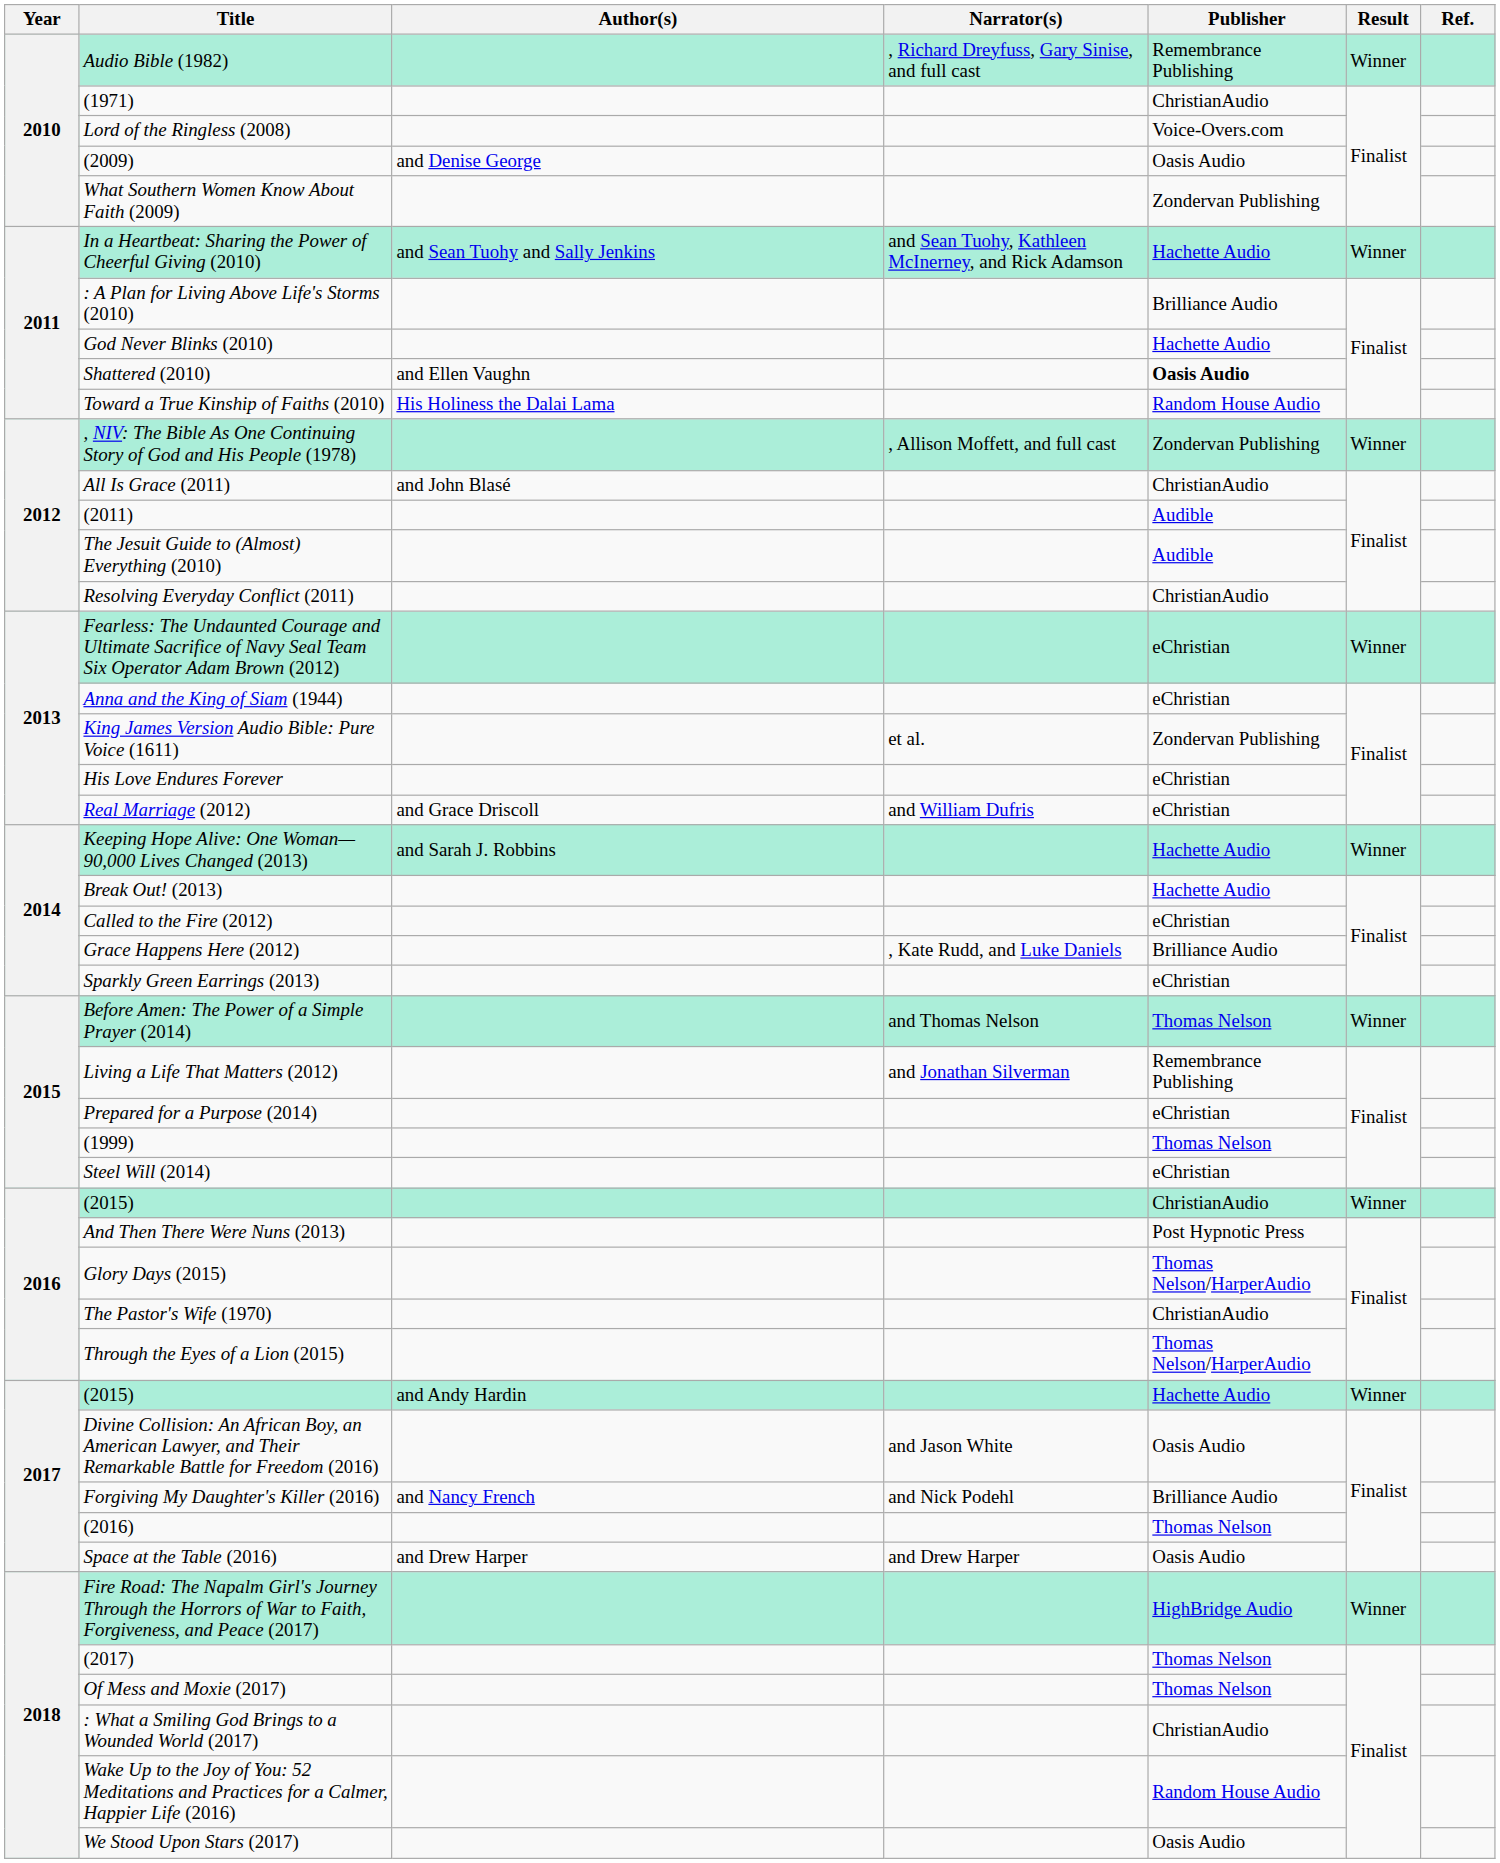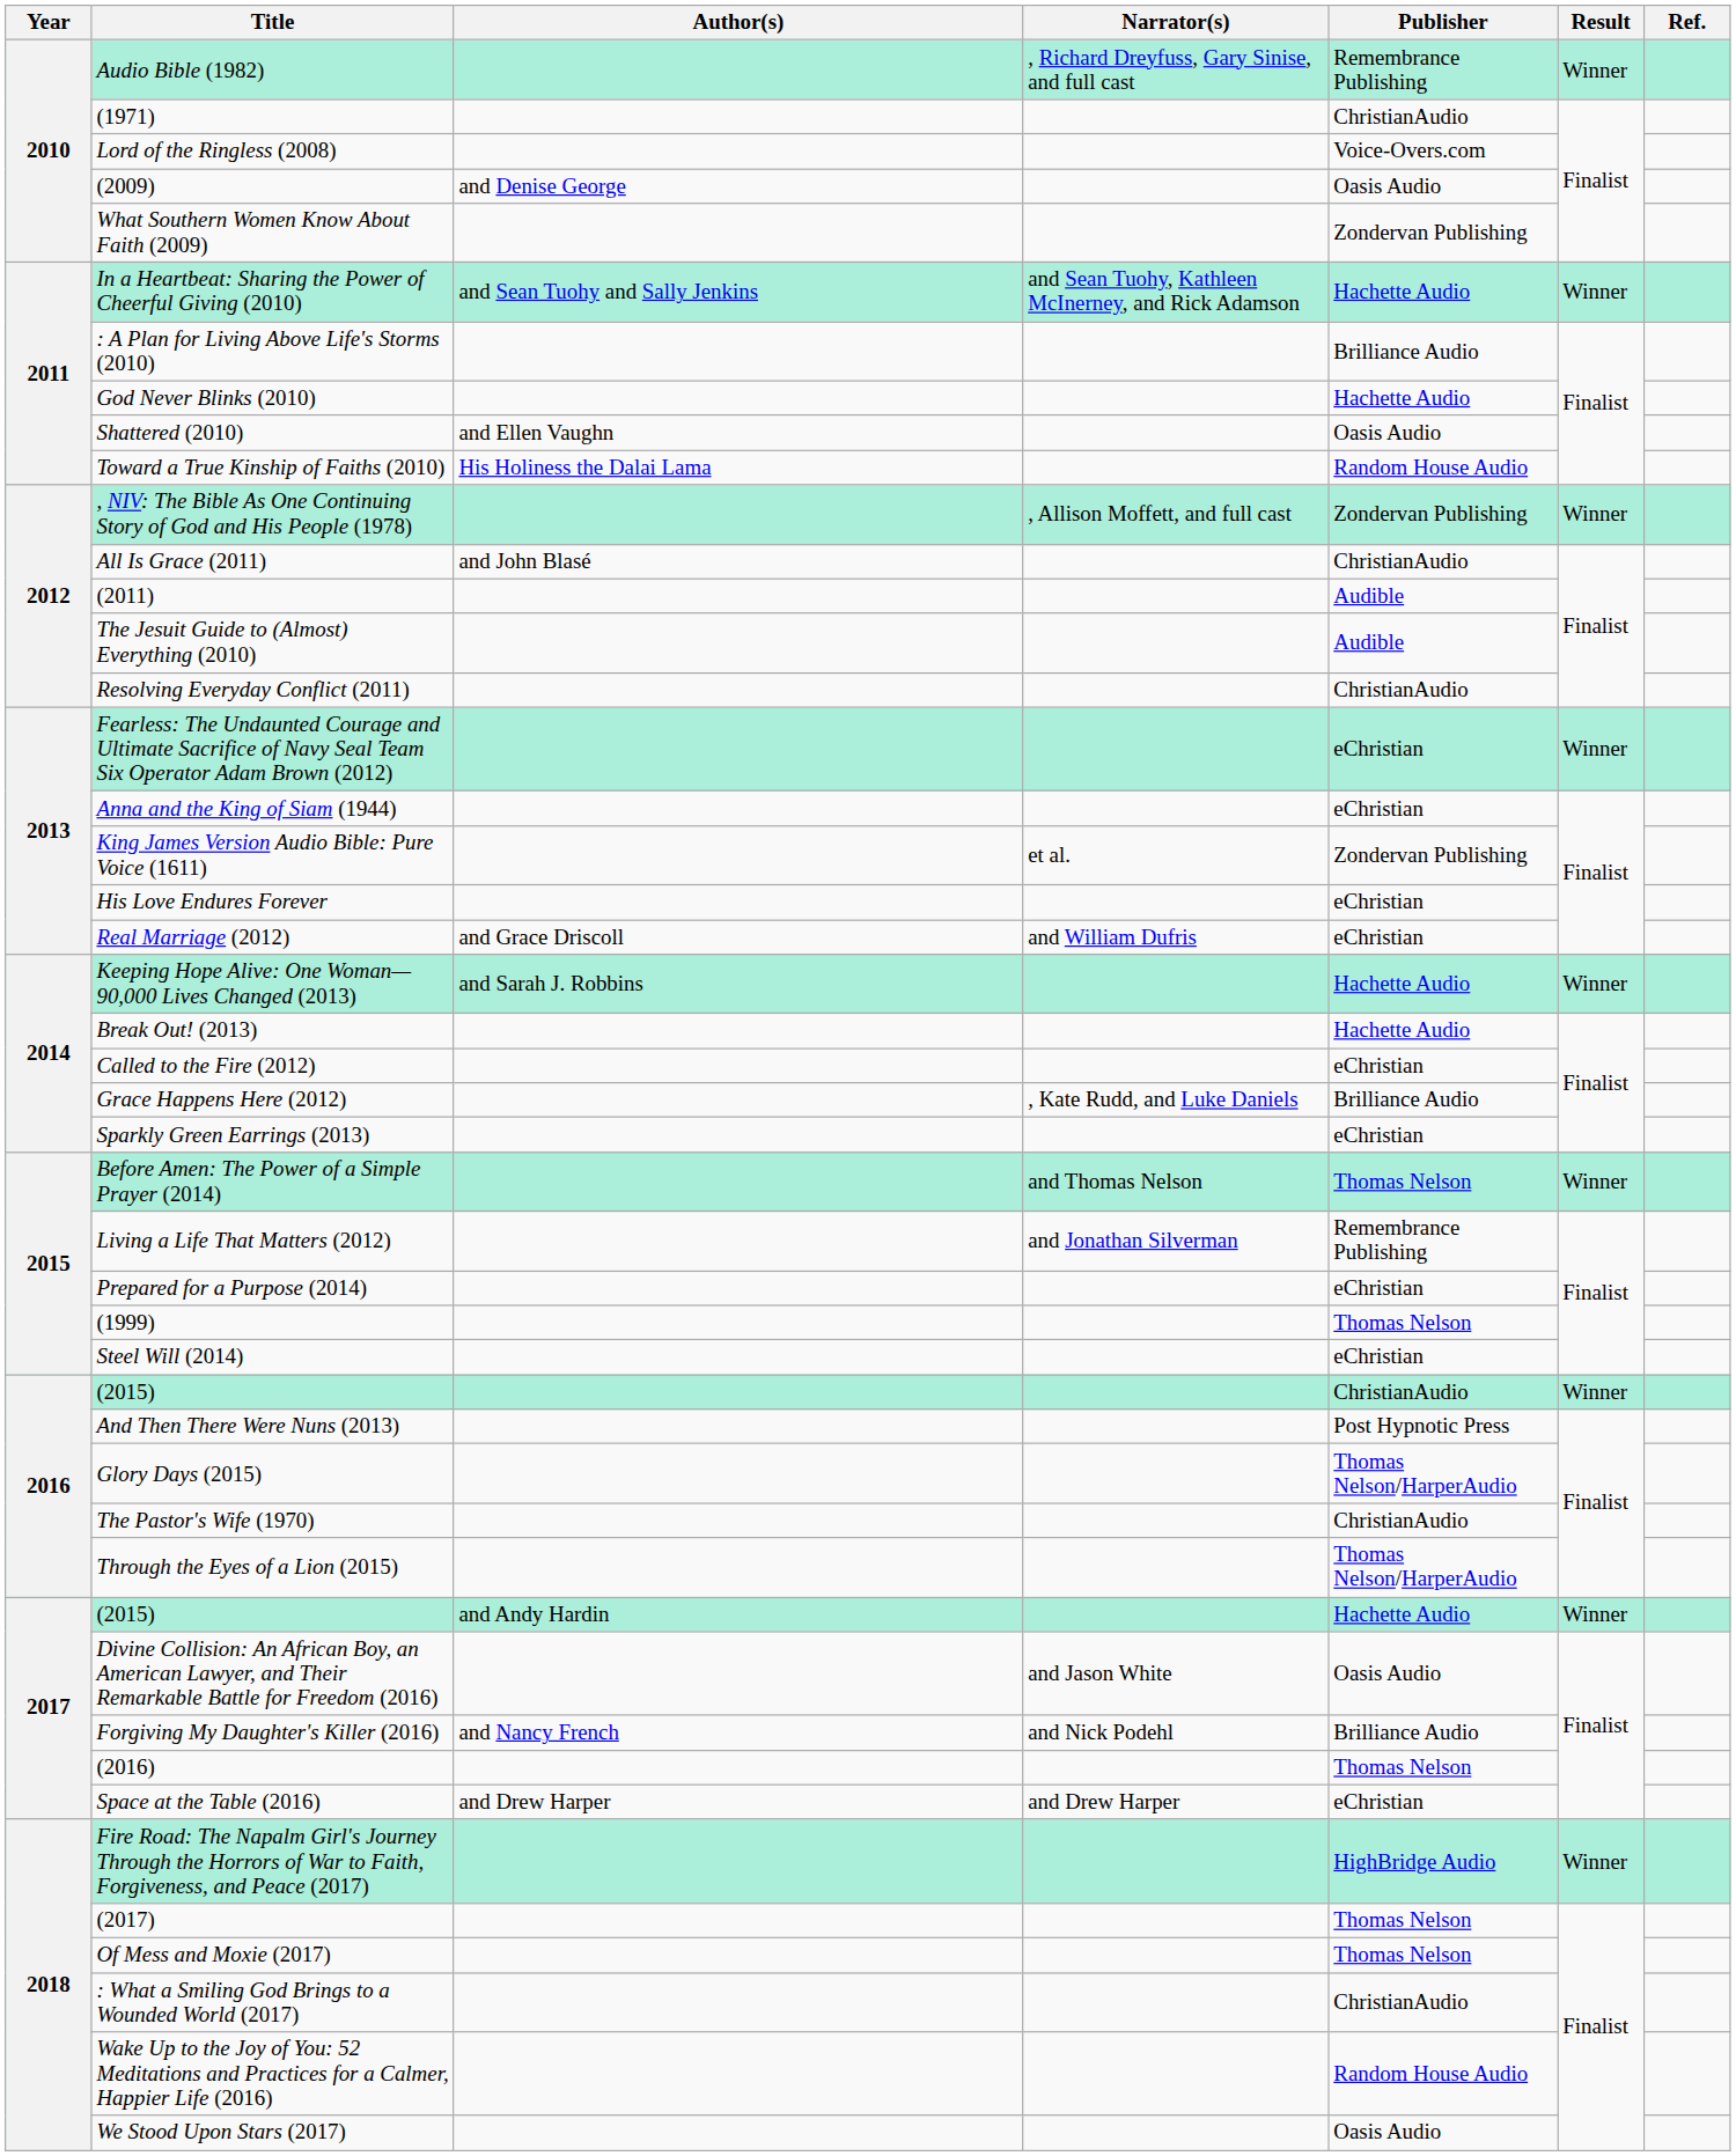Shattered (2010) | Publisher: bold -> normal
Space at the Table (2016) | Publisher: Oasis Audio -> eChristian
